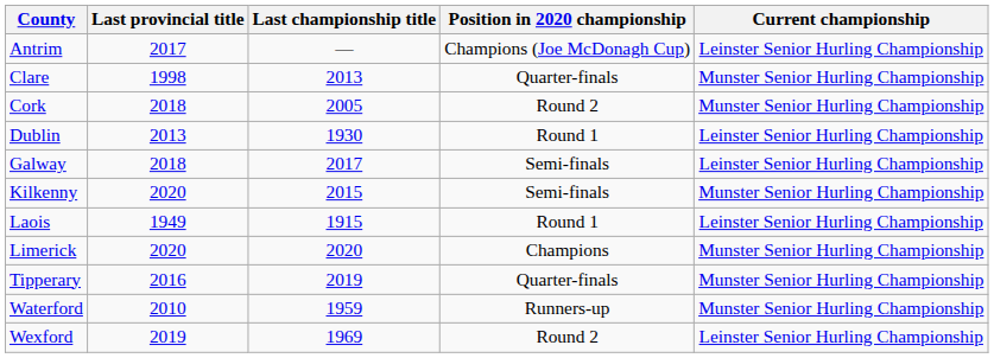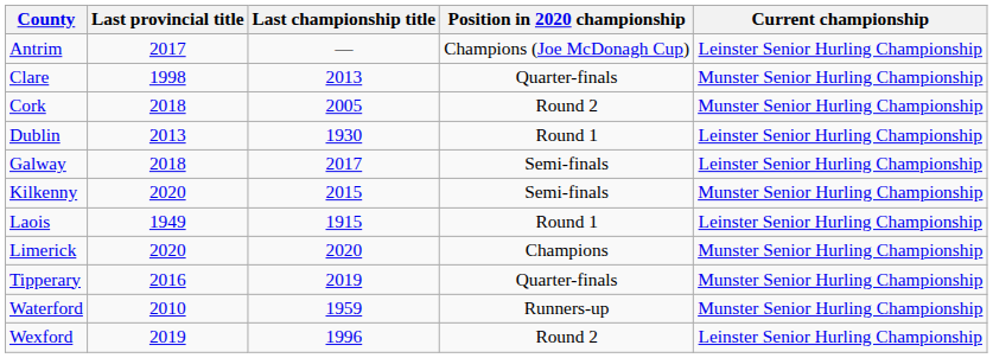Wexford | Last championship title: 1969 -> 1996
